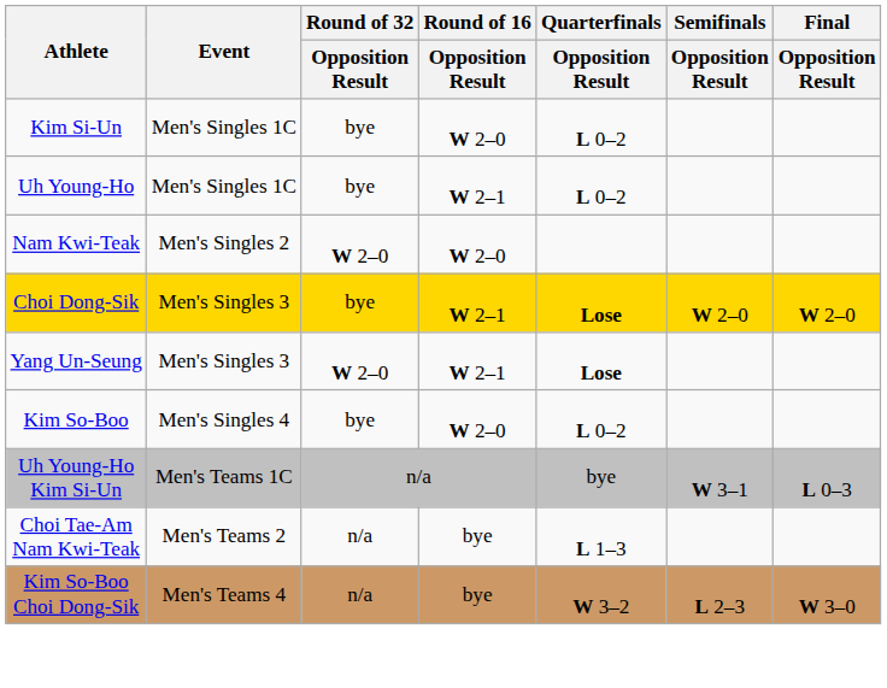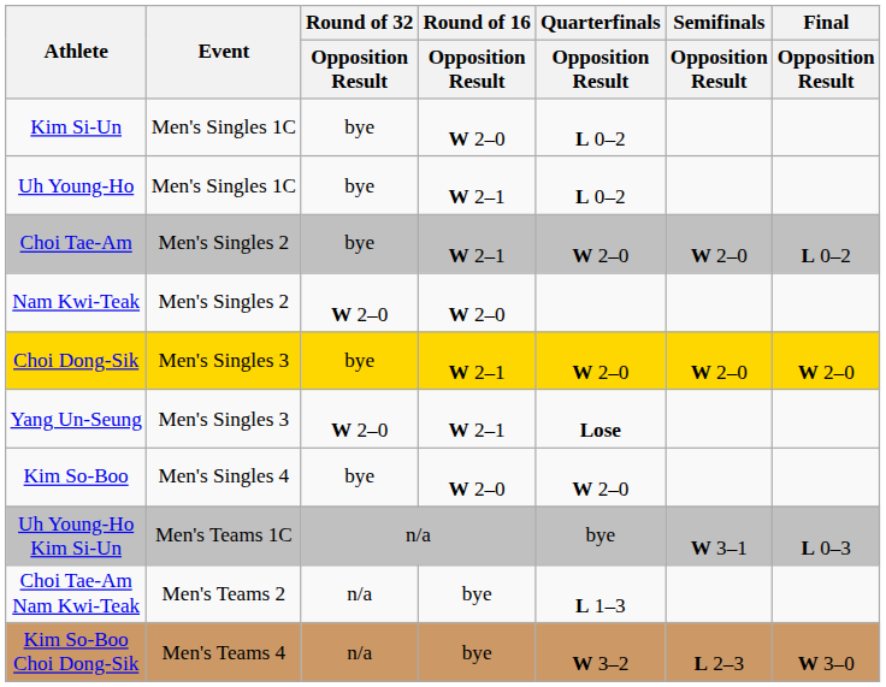+ row: Choi Tae-Am | Men's Singles 2 | bye | W 2–1 | W 2–0 | W 2–0 | L 0–2
Choi Dong-Sik | Quarterfinals / Opposition Result: Lose -> W 2–0
Kim So-Boo | Quarterfinals / Opposition Result: L 0–2 -> W 2–0
